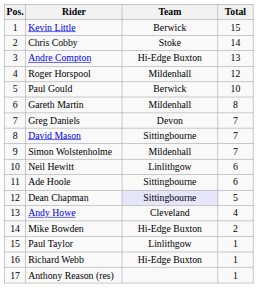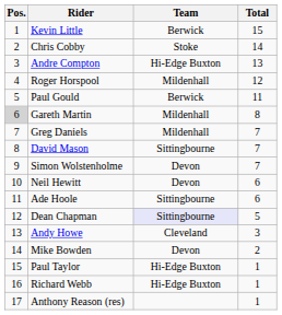Paul Gould | Total: 10 -> 11
Gareth Martin | Pos.: no background -> lightgrey background
Greg Daniels | Team: Devon -> Mildenhall
Simon Wolstenholme | Team: Mildenhall -> Devon
Neil Hewitt | Team: Linlithgow -> Devon
Andy Howe | Total: 4 -> 3
Mike Bowden | Team: Hi-Edge Buxton -> Devon
Paul Taylor | Team: Linlithgow -> Hi-Edge Buxton
